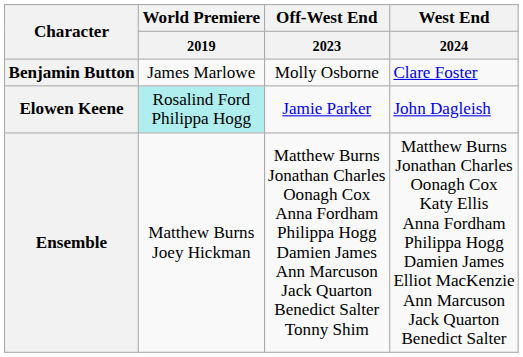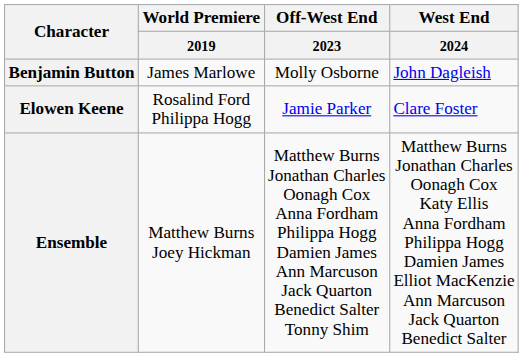Benjamin Button | West End / 2024: Clare Foster -> John Dagleish
Elowen Keene | World Premiere / 2019: paleturquoise background -> no background
Elowen Keene | West End / 2024: John Dagleish -> Clare Foster
